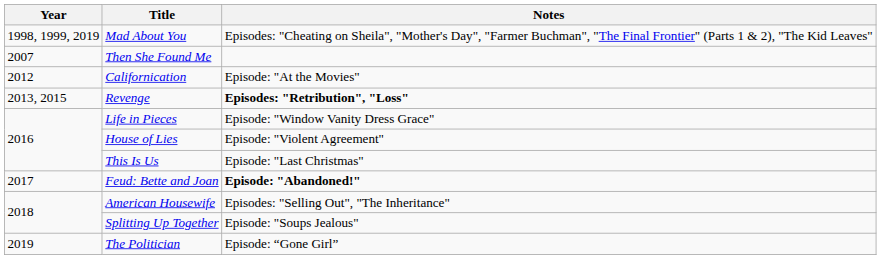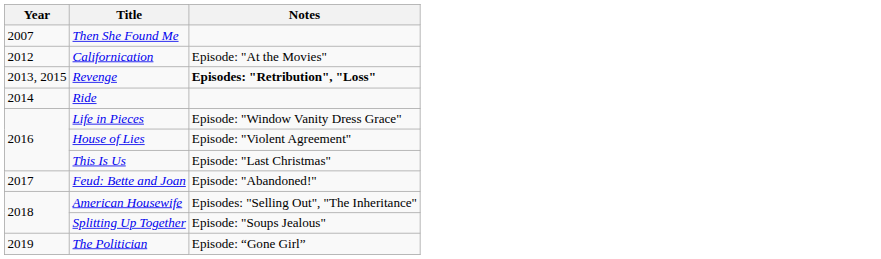- row: 1998, 1999, 2019 | Mad About You | Episodes: "Cheating on Sheila", "Mother's Day", "Farmer Buchman", "The Final Frontier" (Parts 1 & 2), "The Kid Leaves"
+ row: 2014 | Ride
Feud: Bette and Joan | Notes: bold -> normal
